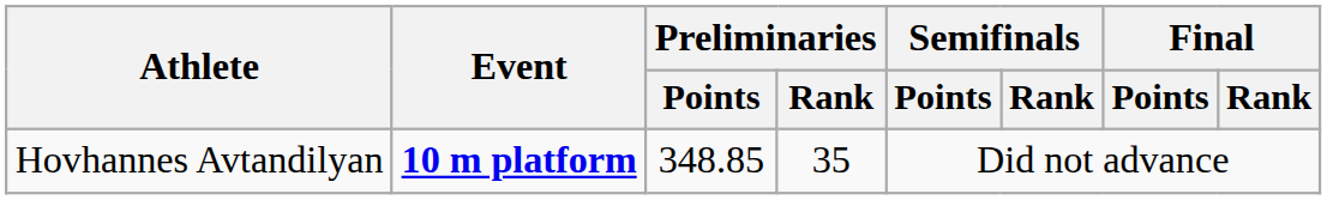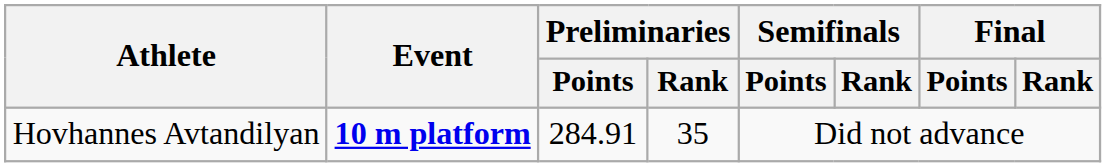Hovhannes Avtandilyan | Preliminaries / Points: 348.85 -> 284.91
